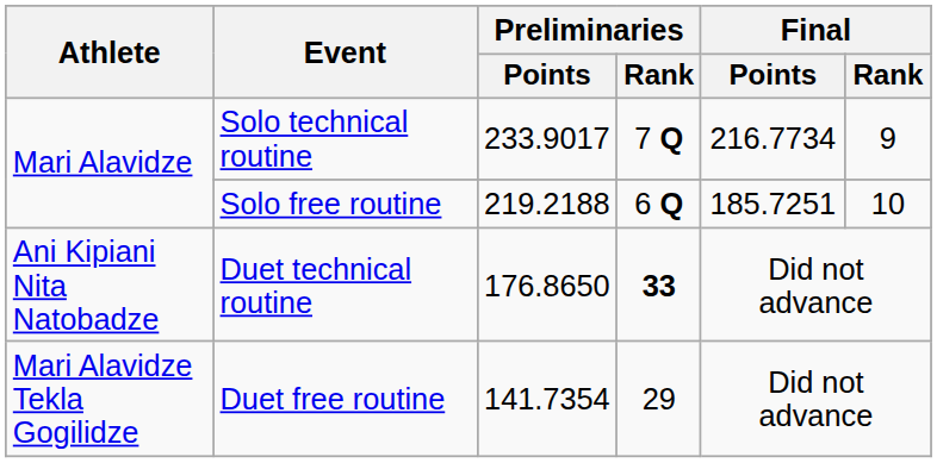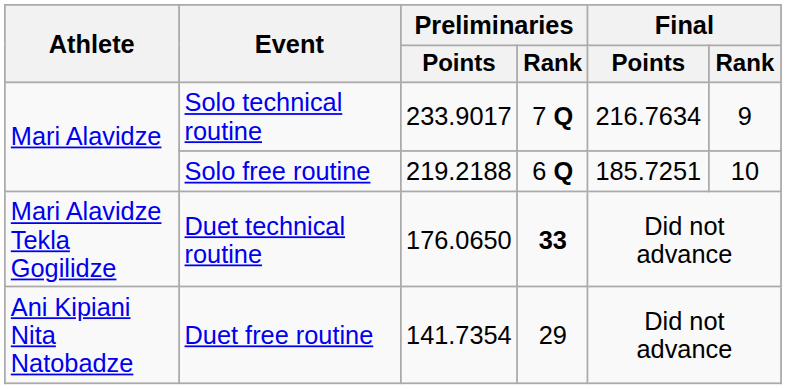Solo technical routine | Final / Points: 216.7734 -> 216.7634
Duet technical routine | Athlete: Ani Kipiani Nita Natobadze -> Mari Alavidze Tekla Gogilidze
Duet technical routine | Preliminaries / Points: 176.8650 -> 176.0650
Duet free routine | Athlete: Mari Alavidze Tekla Gogilidze -> Ani Kipiani Nita Natobadze
